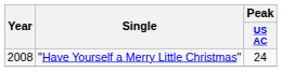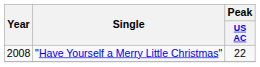"Have Yourself a Merry Little Christmas" | Peak / US AC: 24 -> 22
